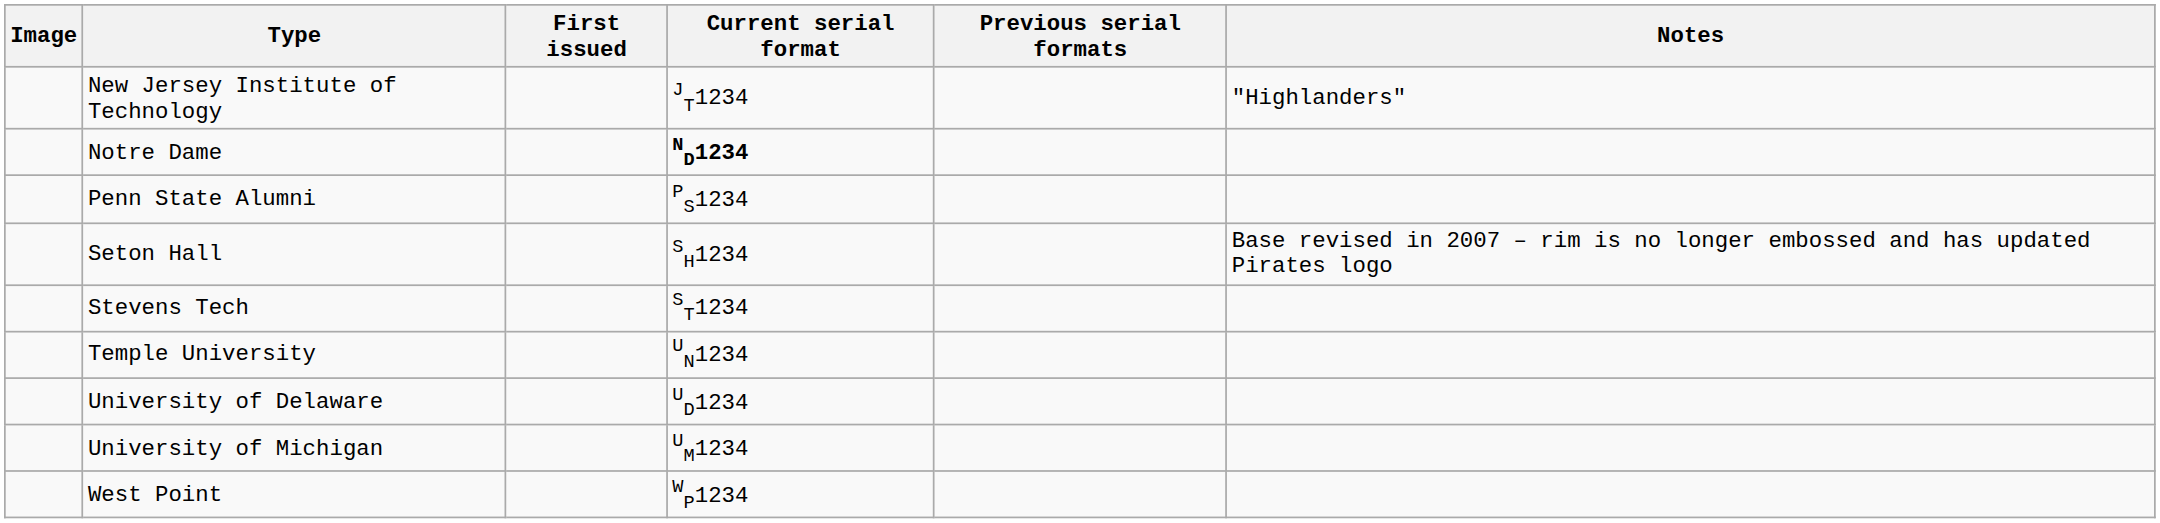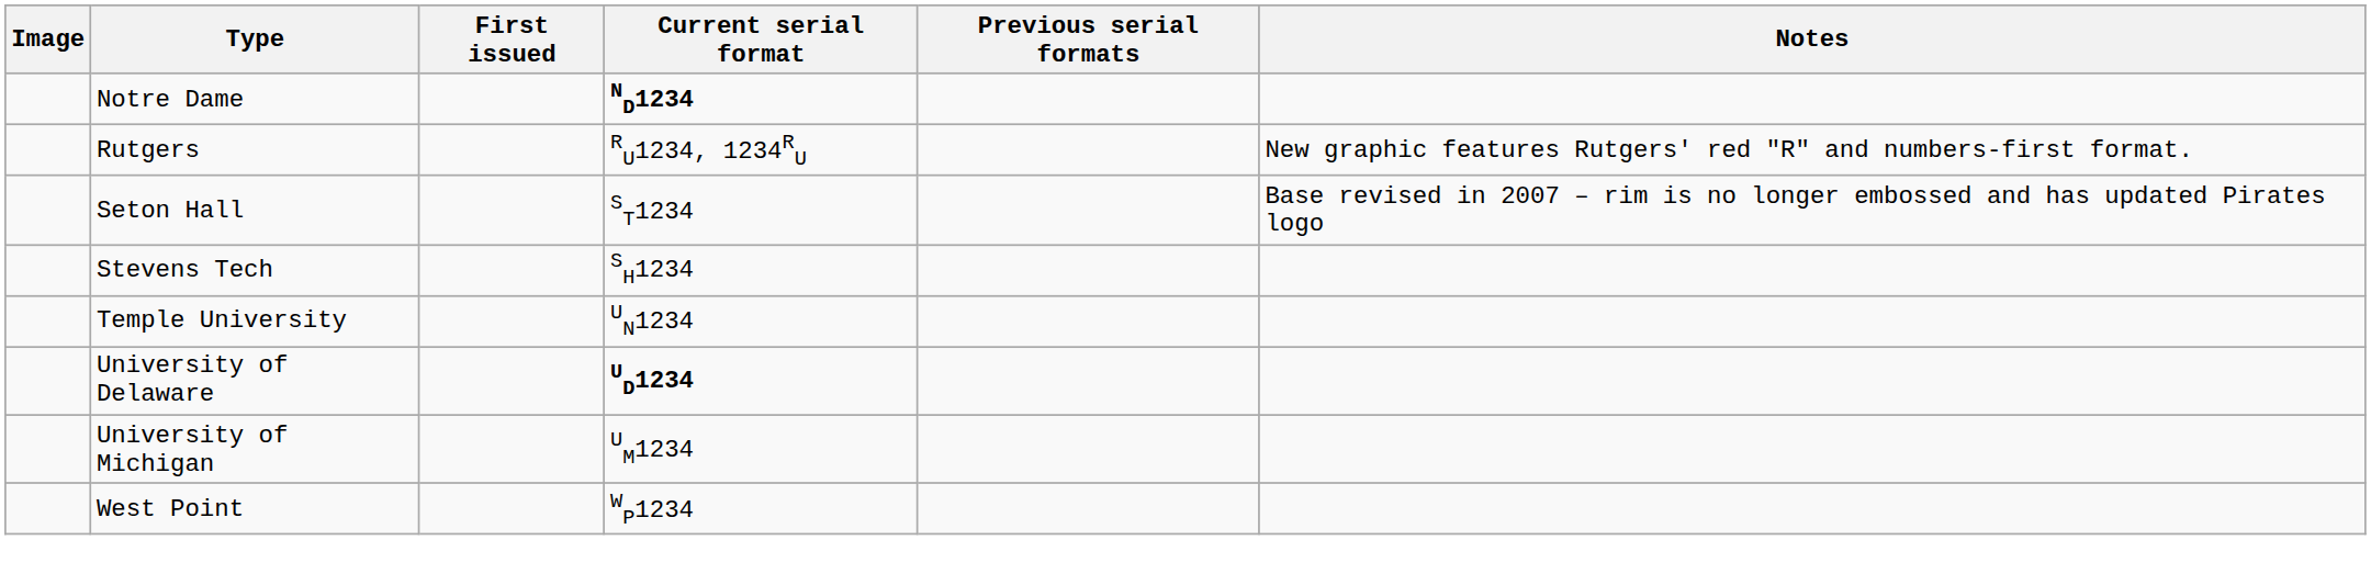- row: New Jersey Institute of Technology | JT1234 | "Highlanders"
- row: Penn State Alumni | PS1234
+ row: Rutgers | RU1234, 1234RU | New graphic features Rutgers' red "R" and numbers-first format.
Seton Hall | Current serial format: SH1234 -> ST1234
Stevens Tech | Current serial format: ST1234 -> SH1234
University of Delaware | Current serial format: normal -> bold
